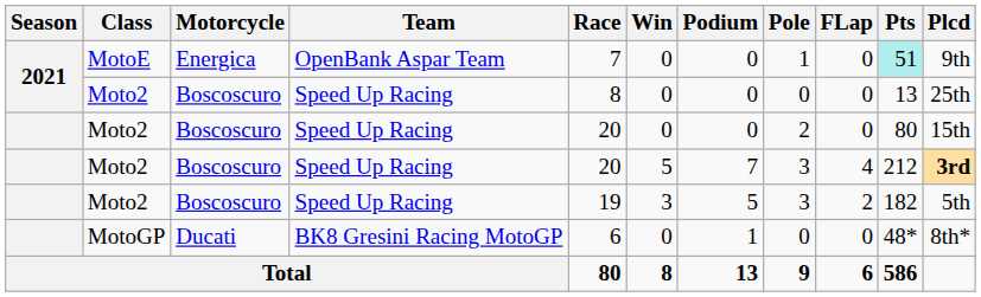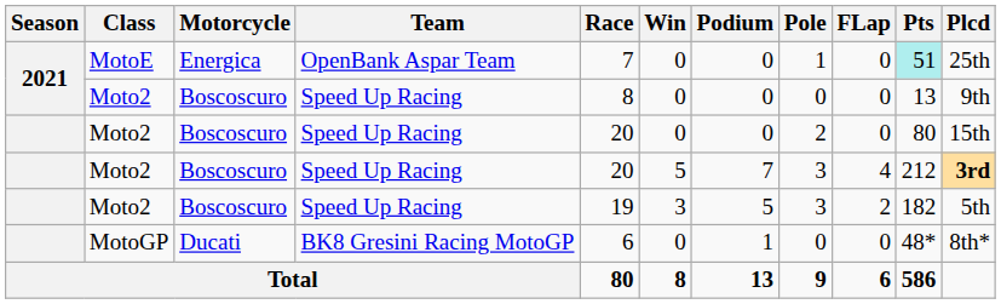MotoE | Plcd: 9th -> 25th
2021 / Moto2 | Plcd: 25th -> 9th
